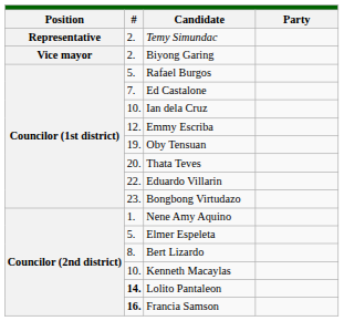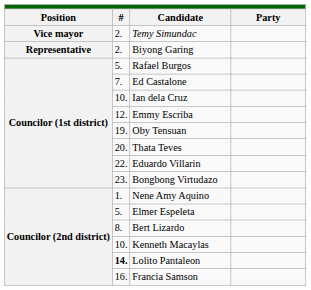Temy Simundac | column 1: Representative -> Vice mayor
Biyong Garing | column 1: Vice mayor -> Representative
Francia Samson | column 2: bold -> normal
